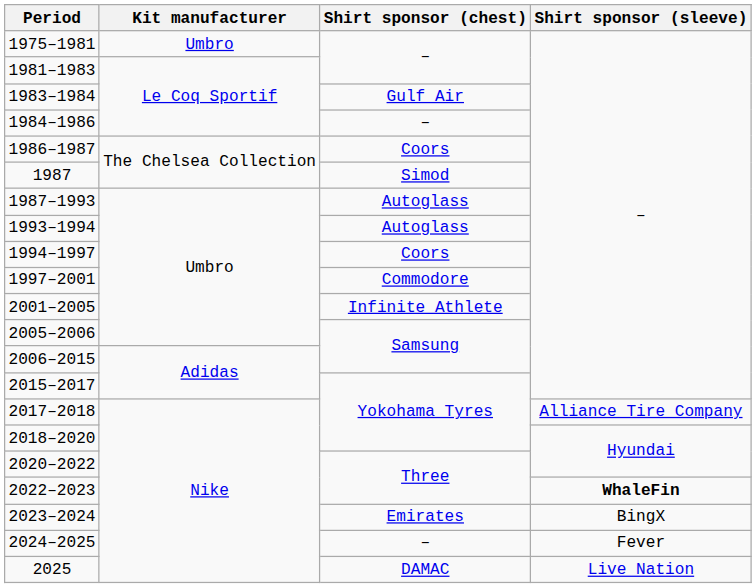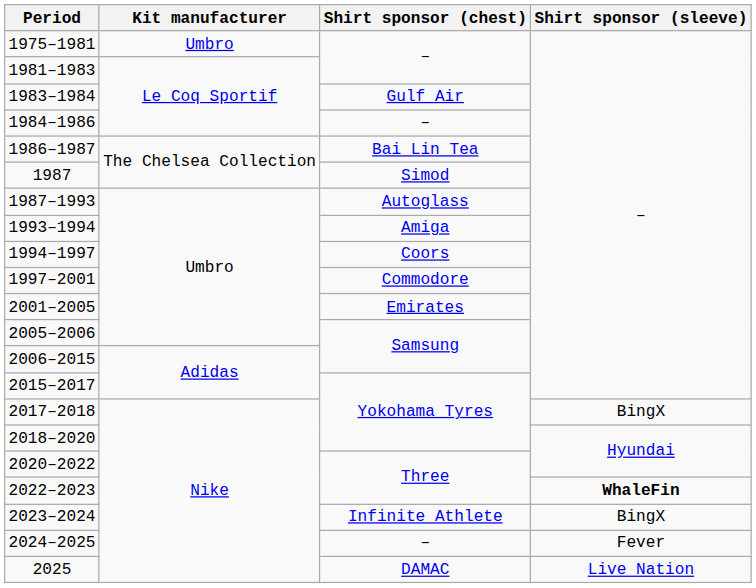1986–1987 | Shirt sponsor (chest): Coors -> Bai Lin Tea
1993–1994 | Shirt sponsor (chest): Autoglass -> Amiga
2001–2005 | Shirt sponsor (chest): Infinite Athlete -> Emirates
2017–2018 | Shirt sponsor (sleeve): Alliance Tire Company -> BingX
2023–2024 | Shirt sponsor (chest): Emirates -> Infinite Athlete
